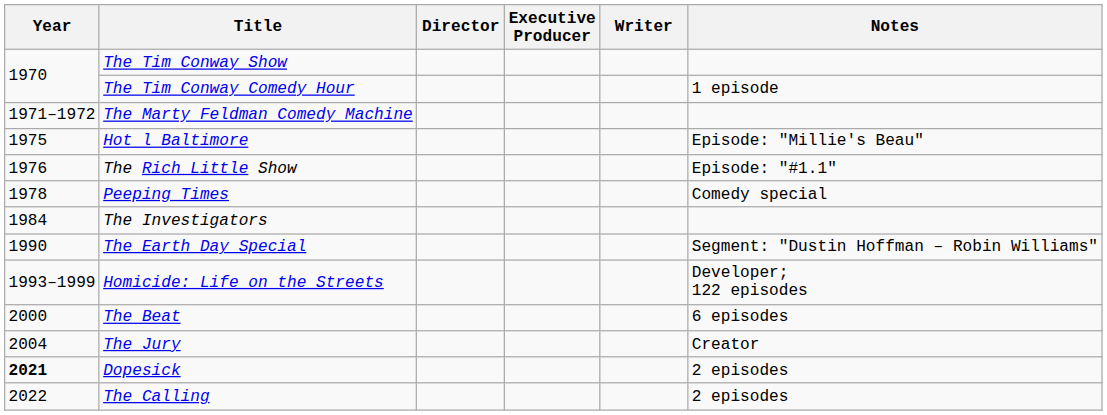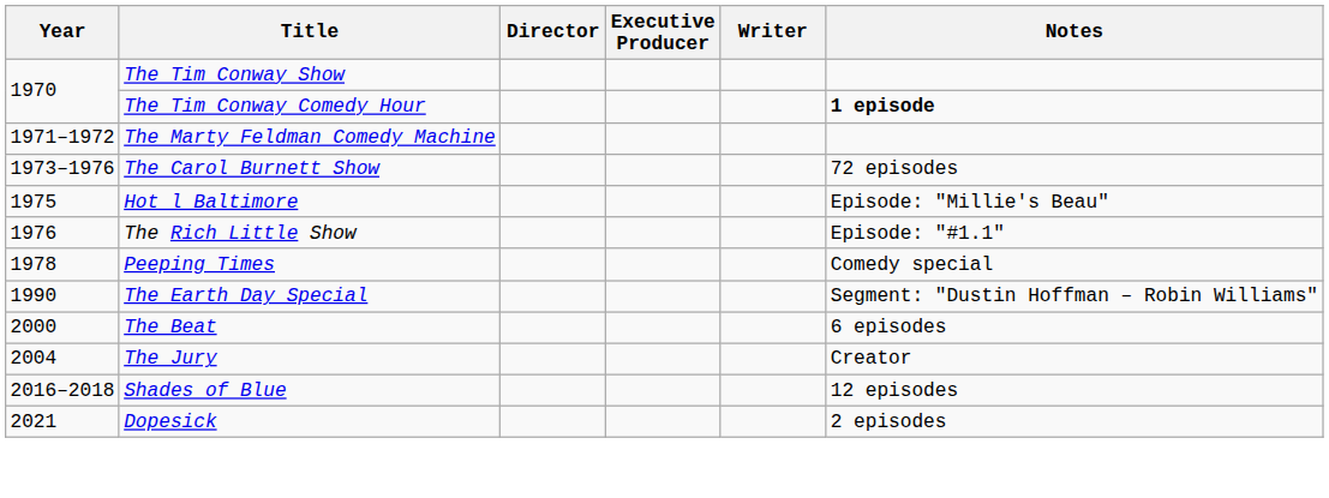The Tim Conway Comedy Hour | Notes: normal -> bold
+ row: 1973–1976 | The Carol Burnett Show | 72 episodes
- row: 1984 | The Investigators
- row: 1993–1999 | Homicide: Life on the Streets | Developer; 122 episodes
+ row: 2016–2018 | Shades of Blue | 12 episodes
Dopesick | Year: bold -> normal
- row: 2022 | The Calling | 2 episodes
